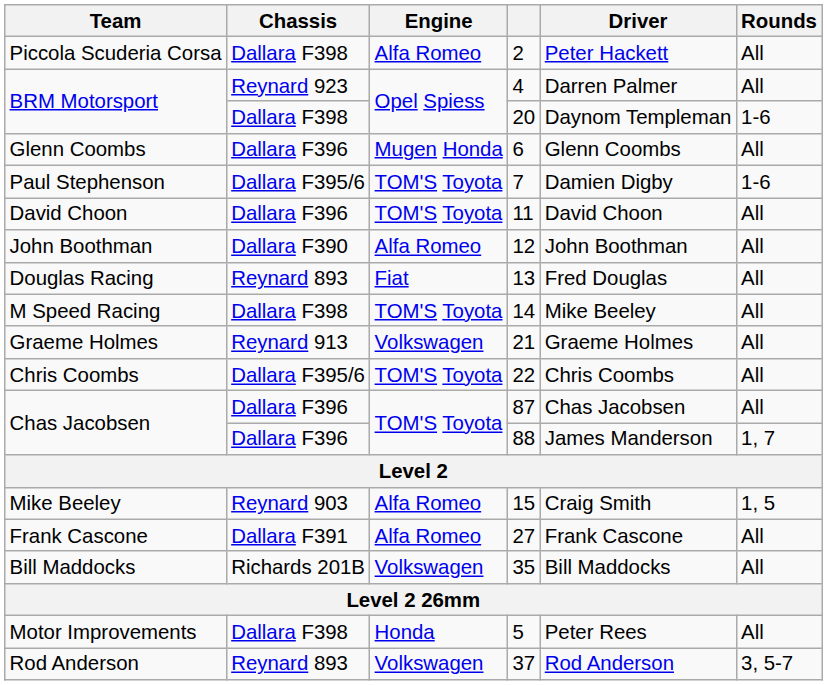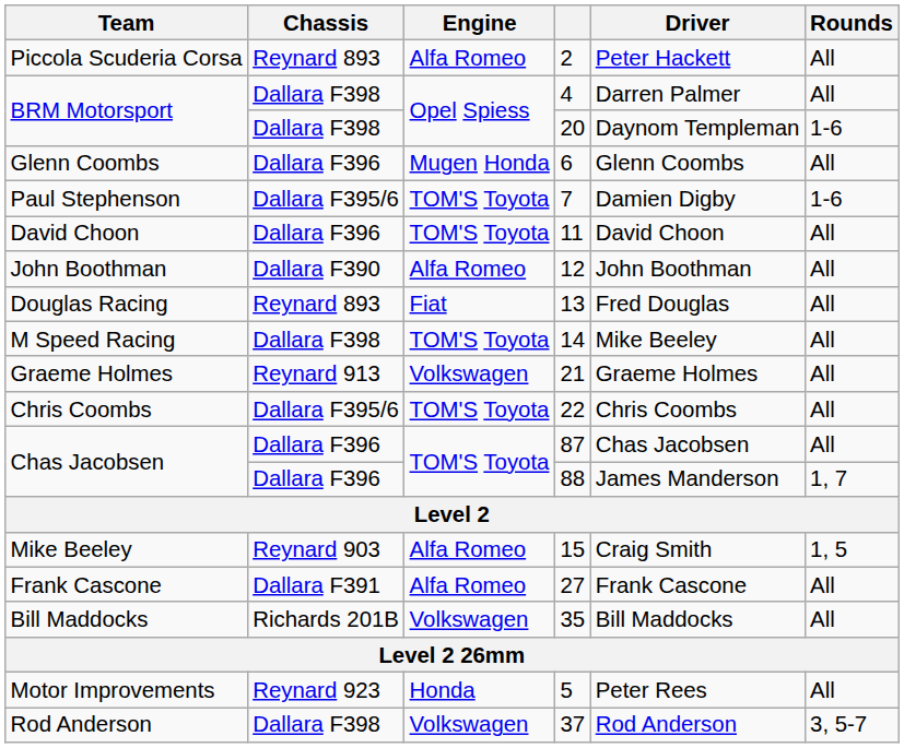2 | Chassis: Dallara F398 -> Reynard 893
4 | Chassis: Reynard 923 -> Dallara F398
5 | Chassis: Dallara F398 -> Reynard 923
37 | Chassis: Reynard 893 -> Dallara F398
